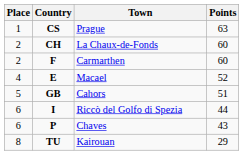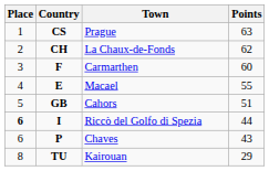CH | Points: 60 -> 62
F | Place: 2 -> 3
E | Points: 52 -> 55
I | Place: normal -> bold
